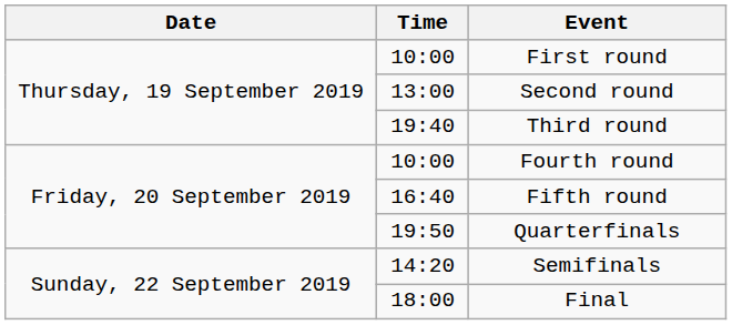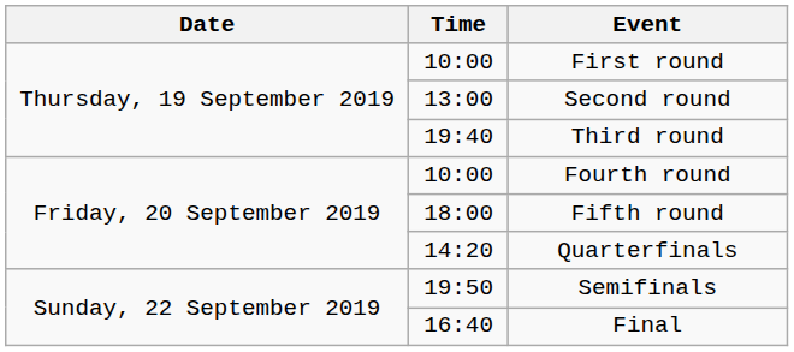Fifth round | Time: 16:40 -> 18:00
Quarterfinals | Time: 19:50 -> 14:20
Semifinals | Time: 14:20 -> 19:50
Final | Time: 18:00 -> 16:40
